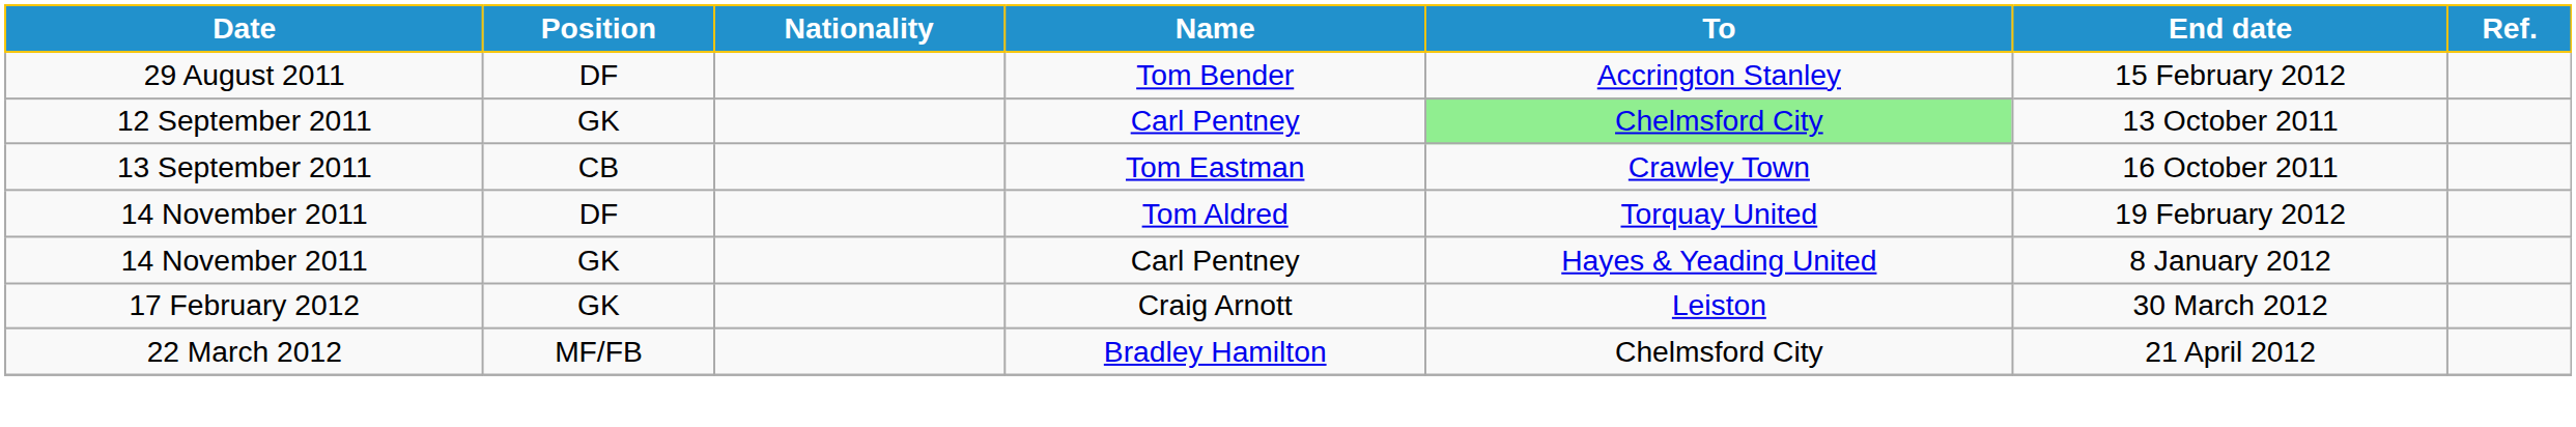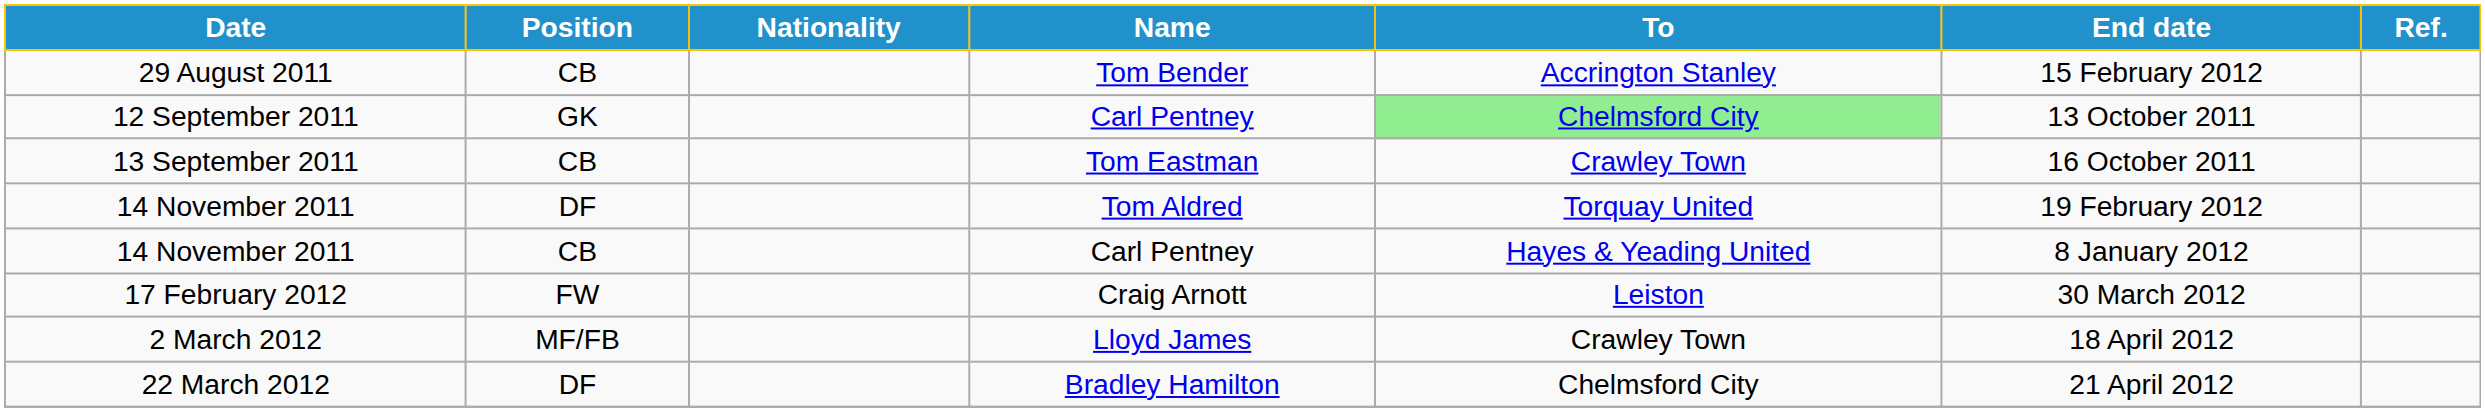29 August 2011 | Position: DF -> CB
14 November 2011 / Carl Pentney | Position: GK -> CB
17 February 2012 | Position: GK -> FW
+ row: 2 March 2012 | MF/FB | Lloyd James | Crawley Town | 18 April 2012
22 March 2012 | Position: MF/FB -> DF
